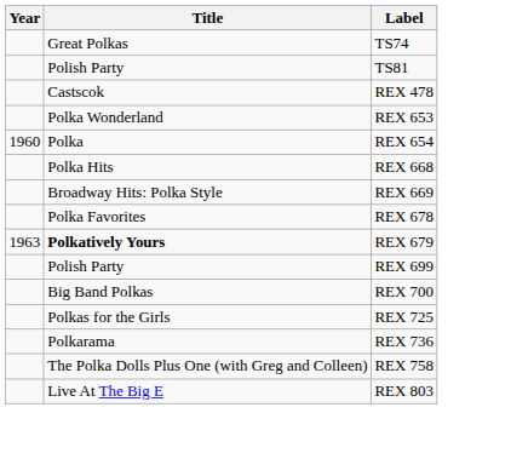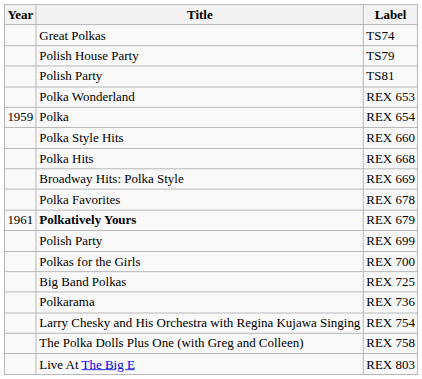+ row: Polish House Party | TS79
- row: Castscok | REX 478
REX 654 | Year: 1960 -> 1959
+ row: Polka Style Hits | REX 660
REX 679 | Year: 1963 -> 1961
REX 700 | Title: Big Band Polkas -> Polkas for the Girls
REX 725 | Title: Polkas for the Girls -> Big Band Polkas
+ row: Larry Chesky and His Orchestra with Regina Kujawa Singing | REX 754
